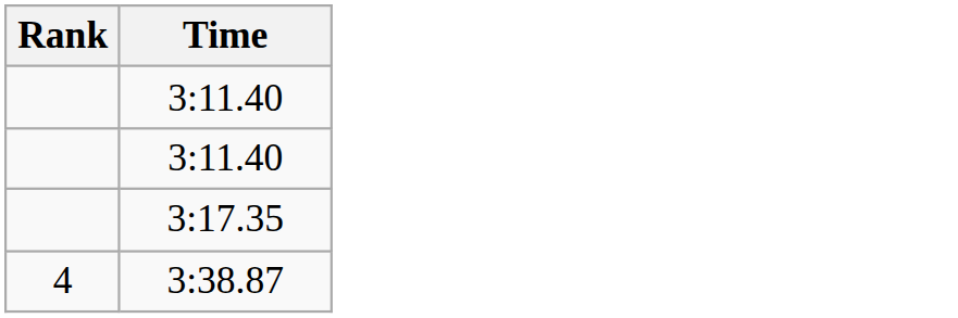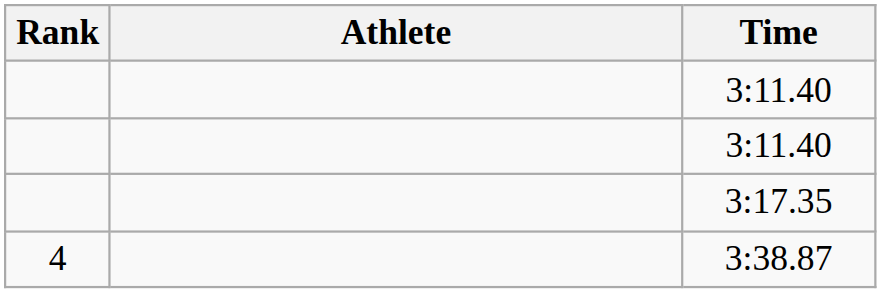+ column: Athlete
